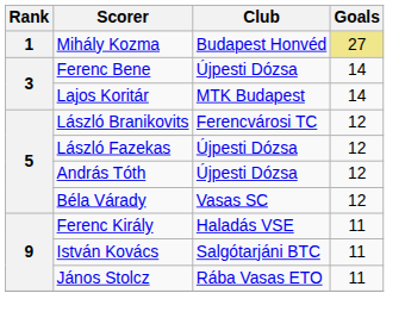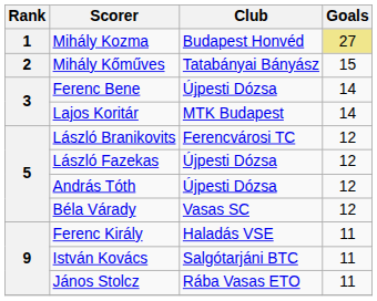+ row: 2 | Mihály Kőműves | Tatabányai Bányász | 15
